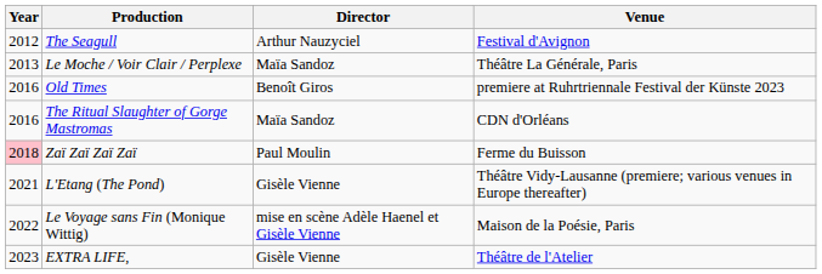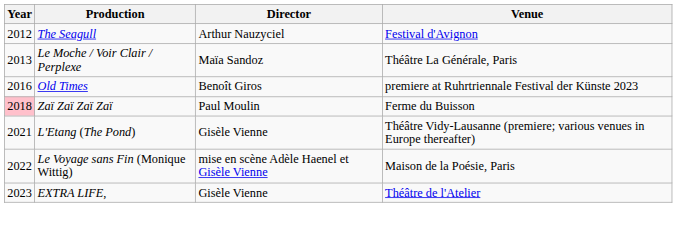- row: 2016 | The Ritual Slaughter of Gorge Mastromas | Maïa Sandoz | CDN d'Orléans
